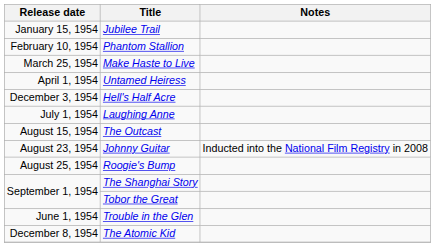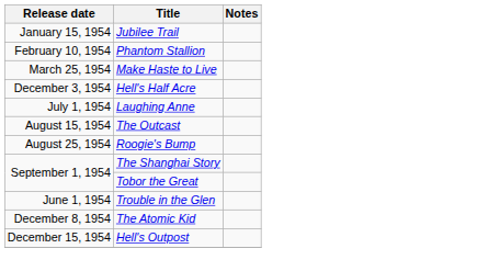- row: April 1, 1954 | Untamed Heiress
- row: August 23, 1954 | Johnny Guitar | Inducted into the National Film Registry in 2008
+ row: December 15, 1954 | Hell's Outpost
